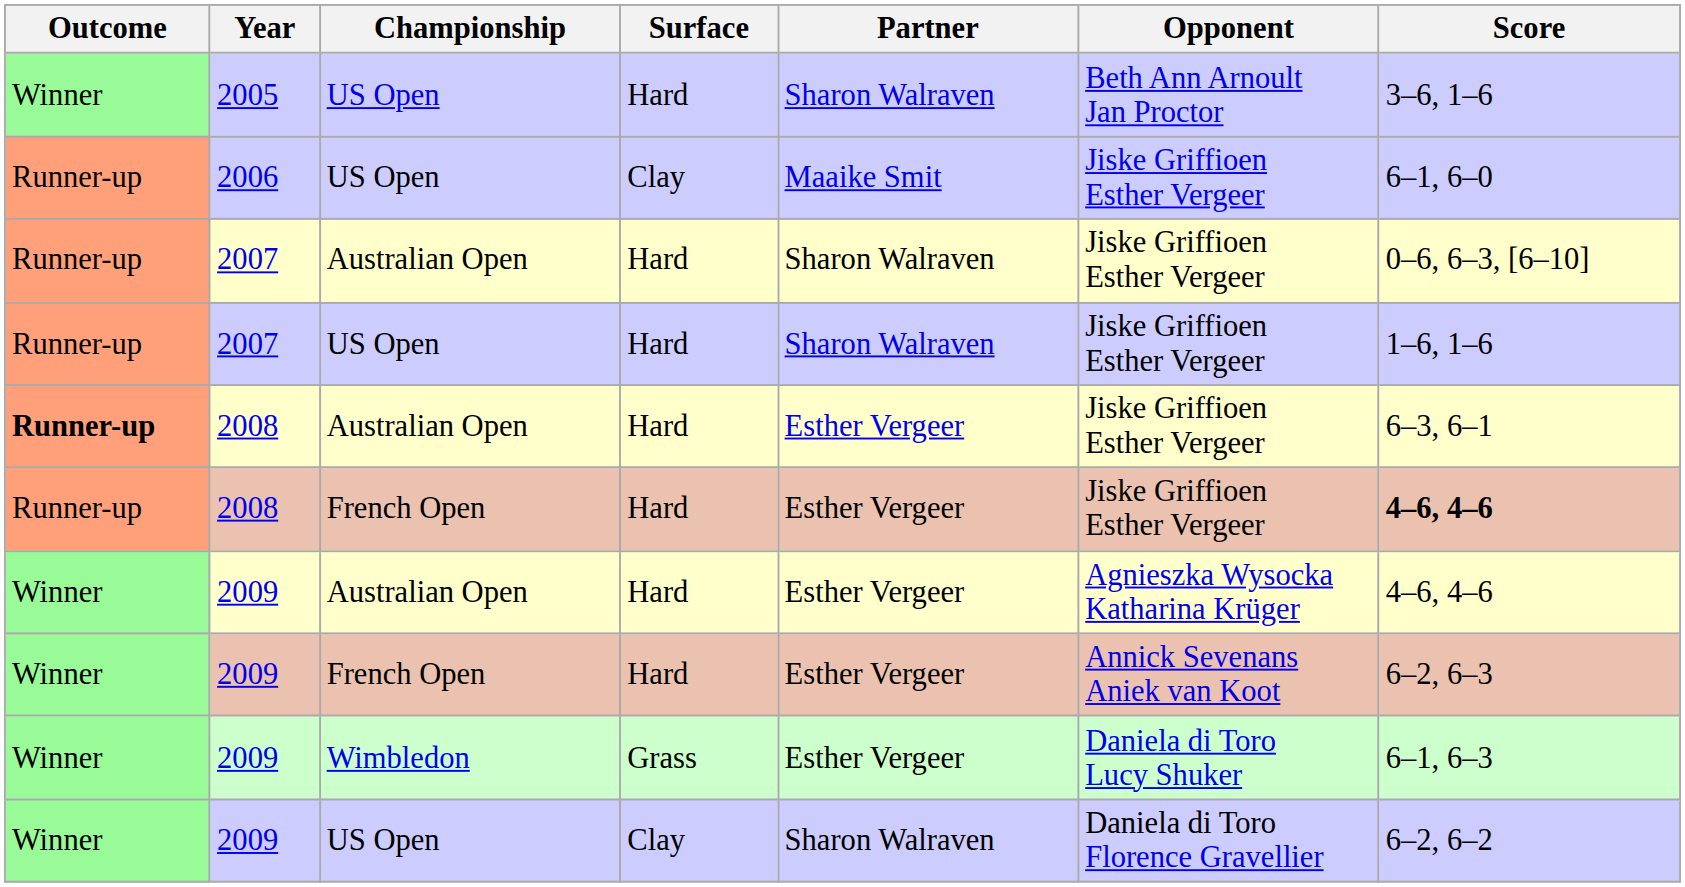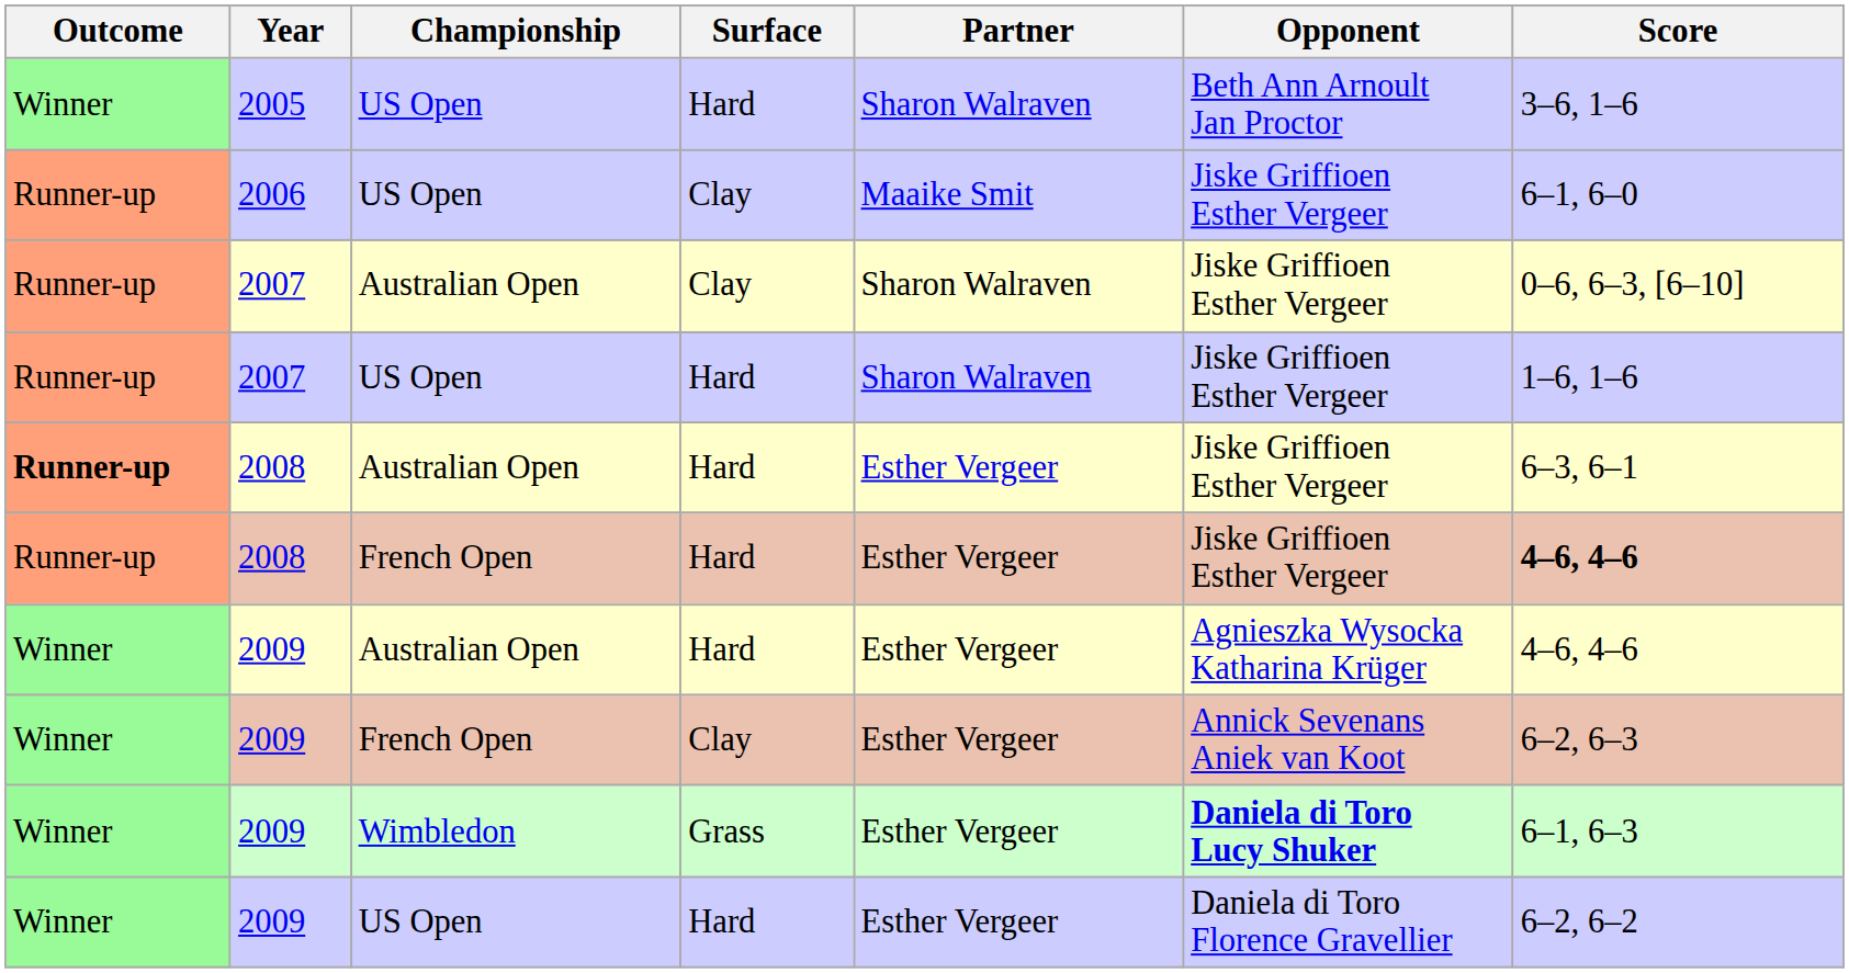2007 / Australian Open | Surface: Hard -> Clay
2009 / French Open | Surface: Hard -> Clay
2009 / Wimbledon | Opponent: normal -> bold
2009 / US Open | Surface: Clay -> Hard
2009 / US Open | Partner: Sharon Walraven -> Esther Vergeer
